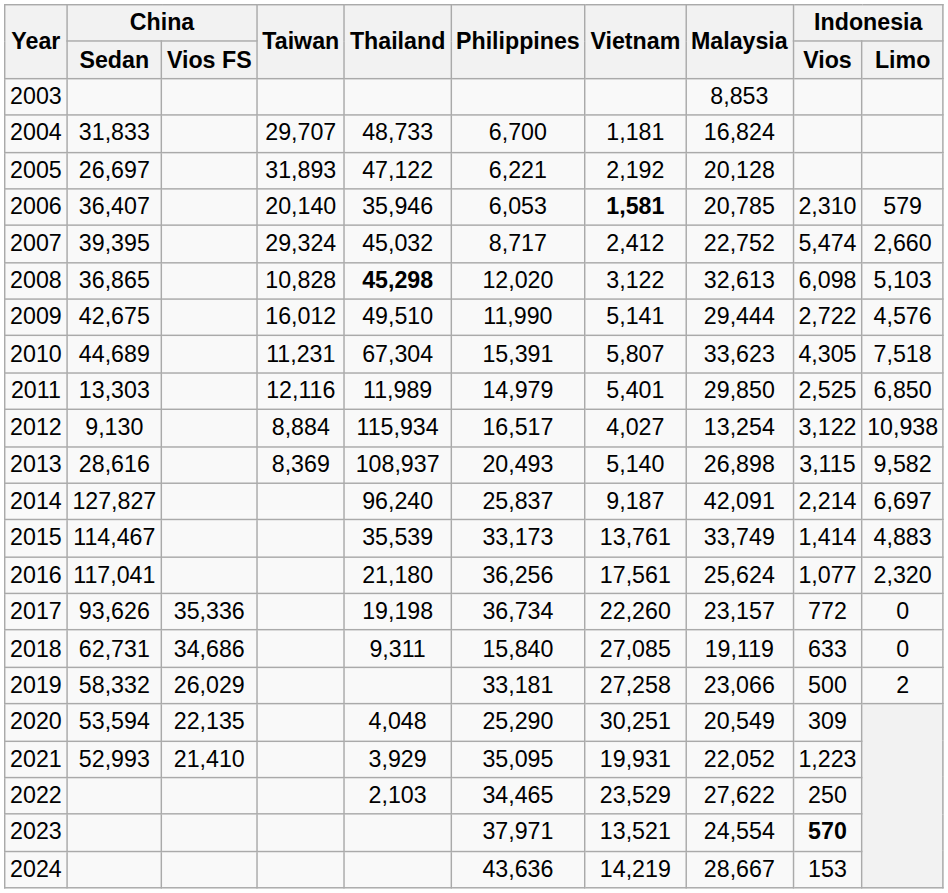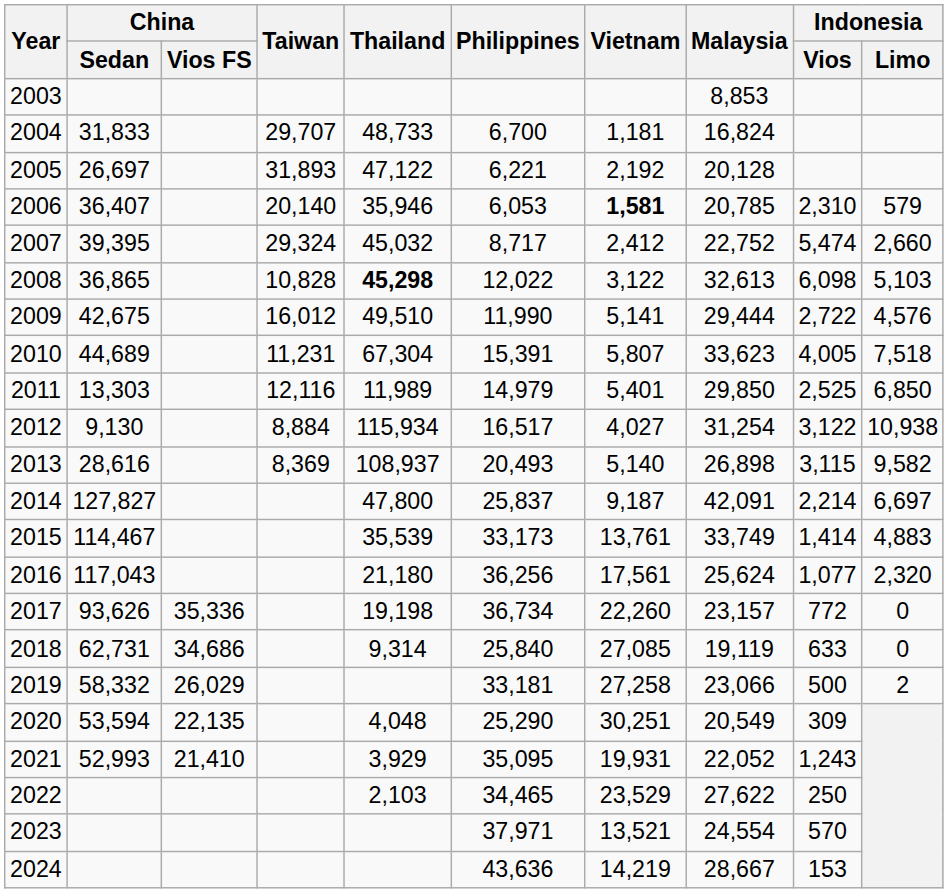2008 | Philippines: 12,020 -> 12,022
2010 | Indonesia / Vios: 4,305 -> 4,005
2012 | Malaysia: 13,254 -> 31,254
2014 | Thailand: 96,240 -> 47,800
2016 | China / Sedan: 117,041 -> 117,043
2018 | Thailand: 9,311 -> 9,314
2018 | Philippines: 15,840 -> 25,840
2021 | Indonesia / Vios: 1,223 -> 1,243
2023 | Indonesia / Vios: bold -> normal
